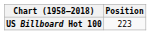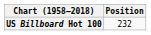US Billboard Hot 100 | Position: 223 -> 232
